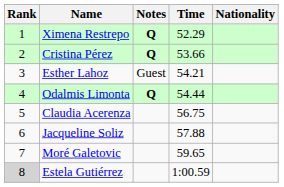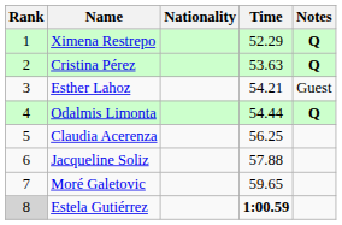columns swapped: Nationality <-> Notes
Cristina Pérez | Time: 53.66 -> 53.63
Claudia Acerenza | Time: 56.75 -> 56.25
Estela Gutiérrez | Time: normal -> bold
